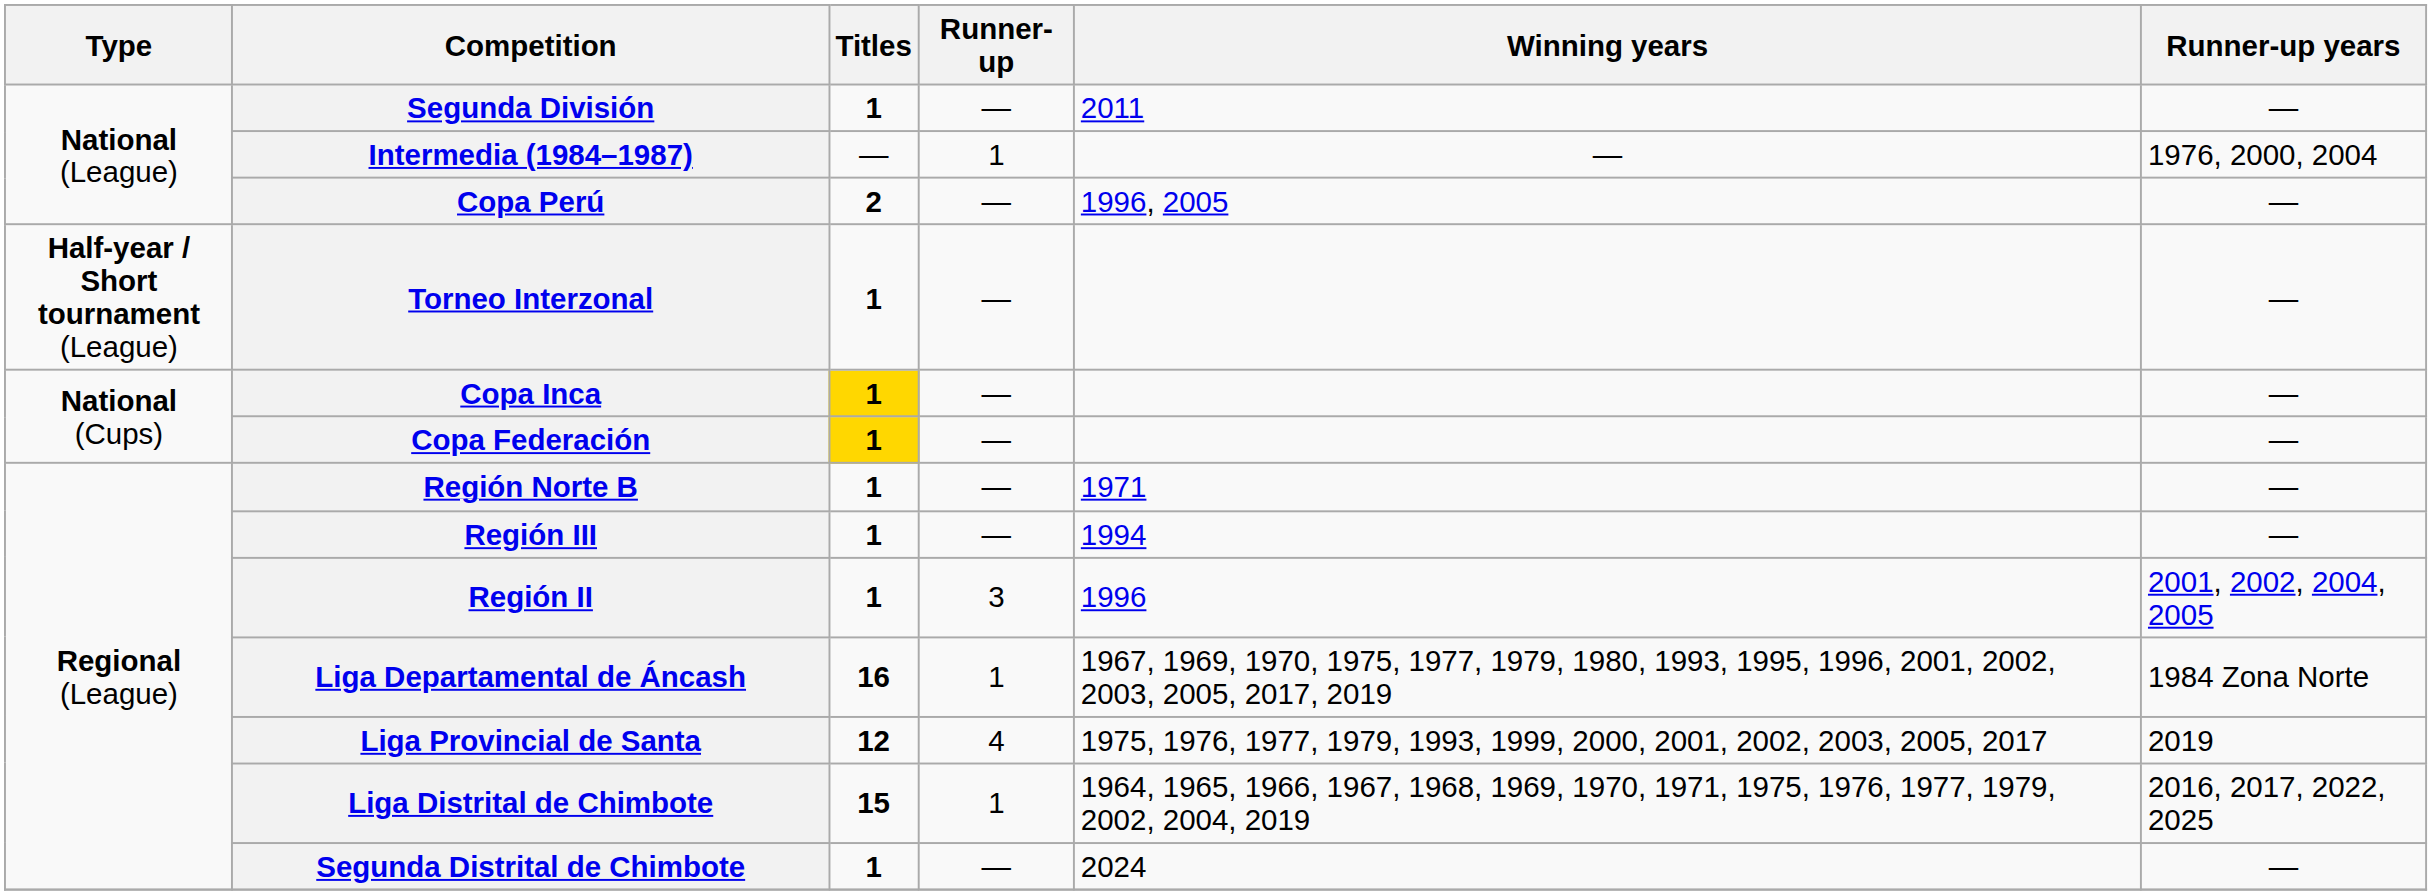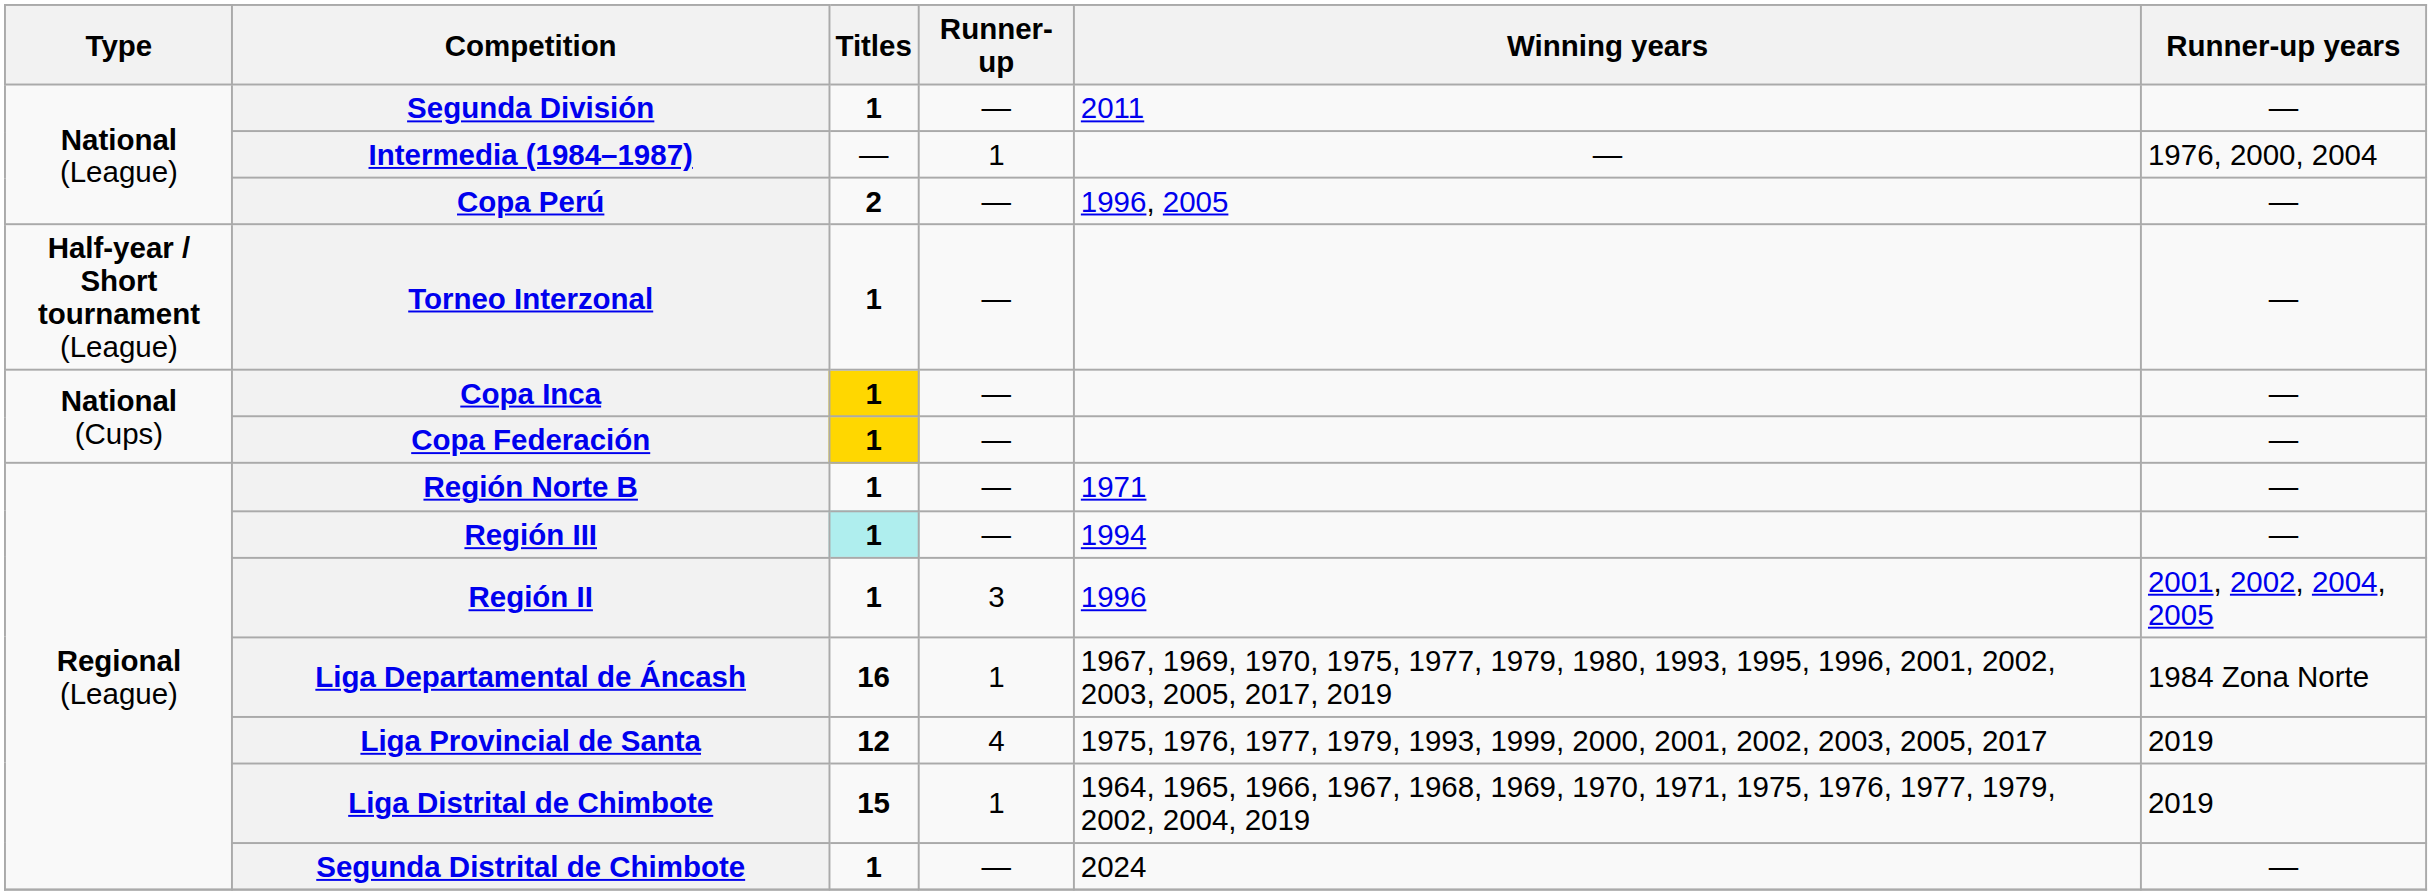Región III | Titles: no background -> paleturquoise background
Liga Distrital de Chimbote | Runner-up years: 2016, 2017, 2022, 2025 -> 2019
